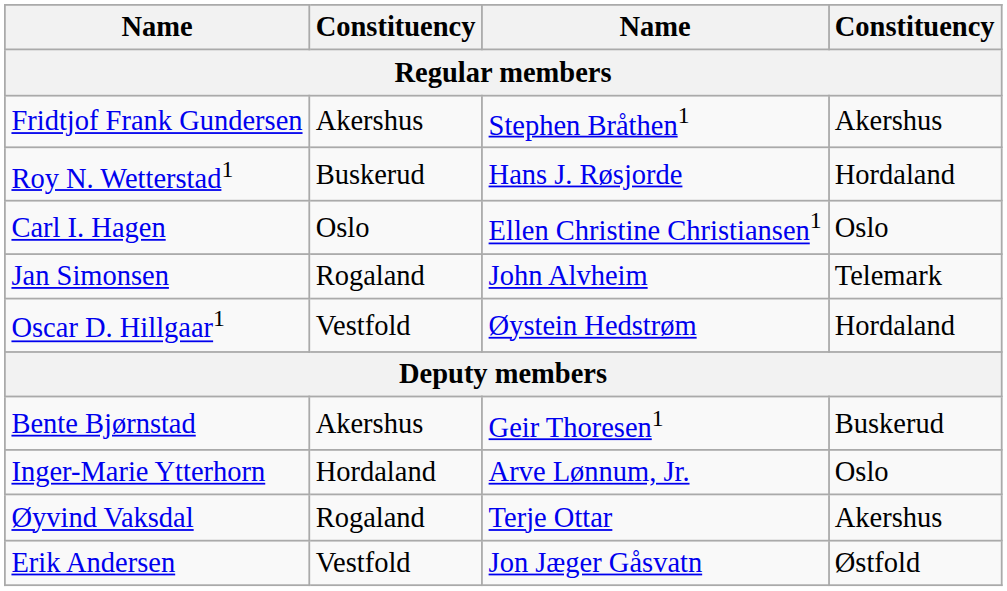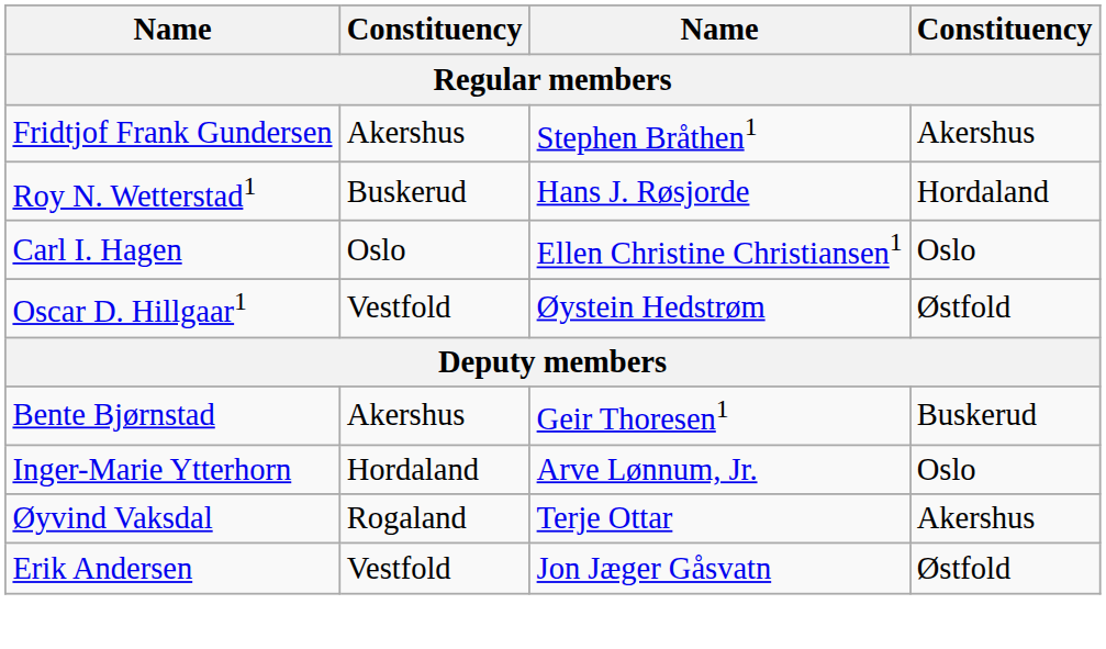- row: Jan Simonsen | Rogaland | John Alvheim | Telemark
Oscar D. Hillgaar1 | column 4: Hordaland -> Østfold
